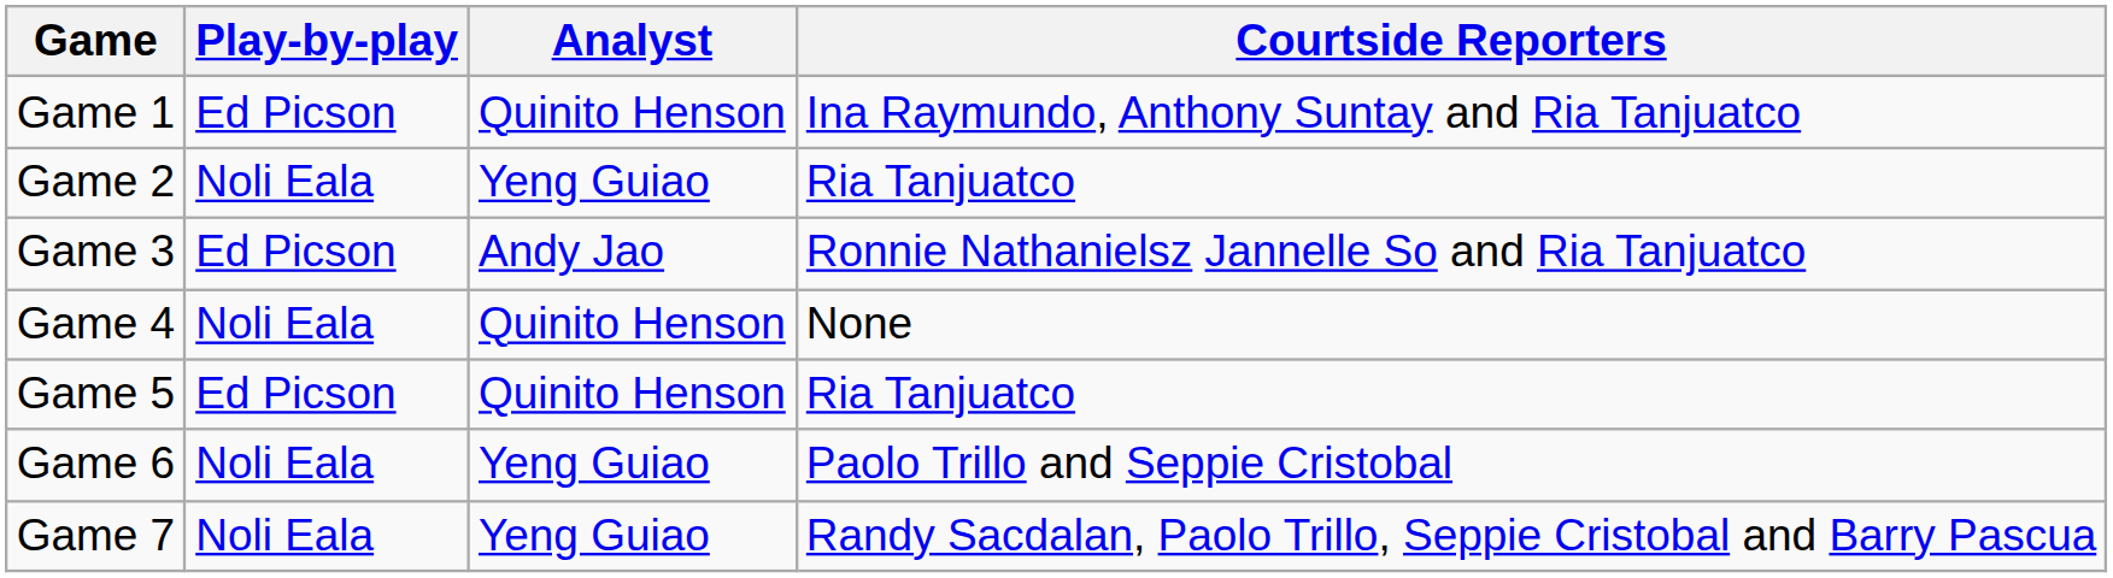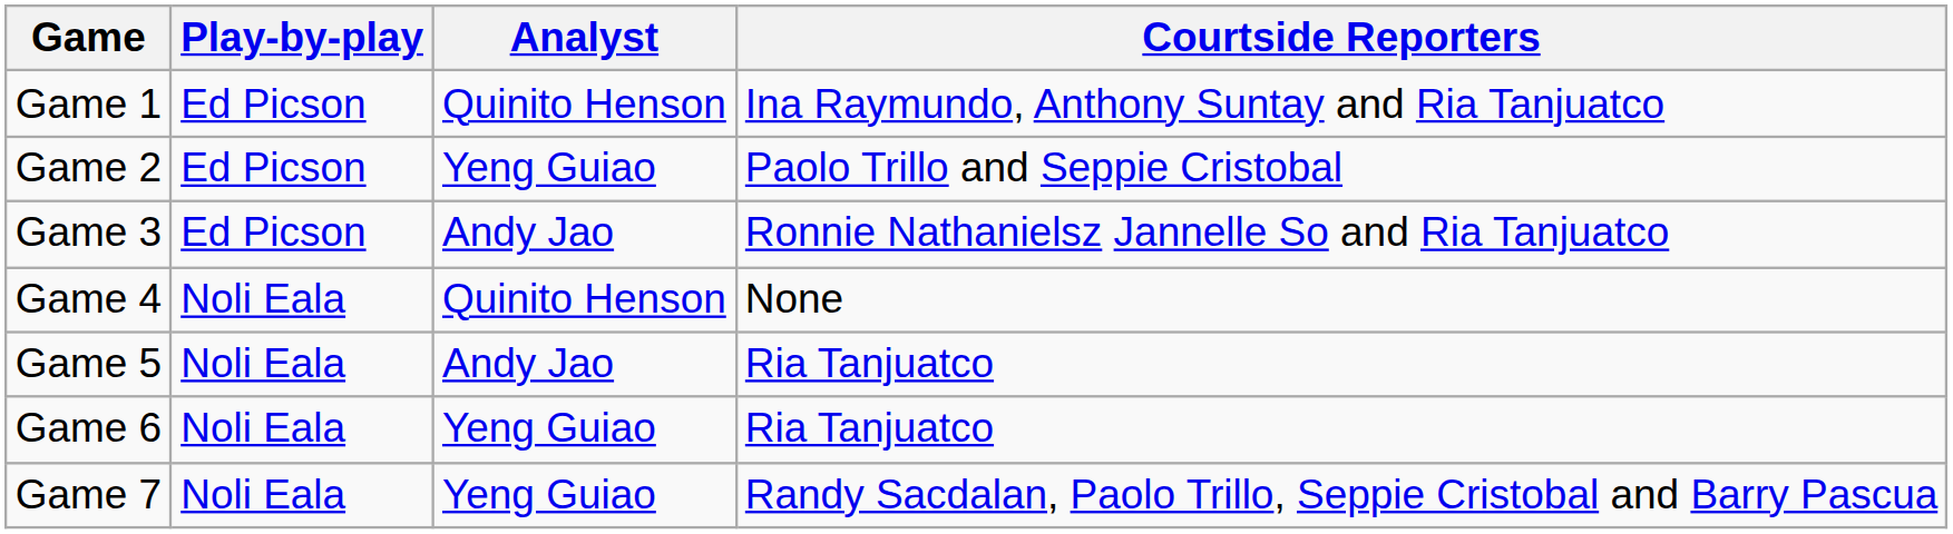Game 2 | Play-by-play: Noli Eala -> Ed Picson
Game 2 | Courtside Reporters: Ria Tanjuatco -> Paolo Trillo and Seppie Cristobal
Game 5 | Play-by-play: Ed Picson -> Noli Eala
Game 5 | Analyst: Quinito Henson -> Andy Jao
Game 6 | Courtside Reporters: Paolo Trillo and Seppie Cristobal -> Ria Tanjuatco
